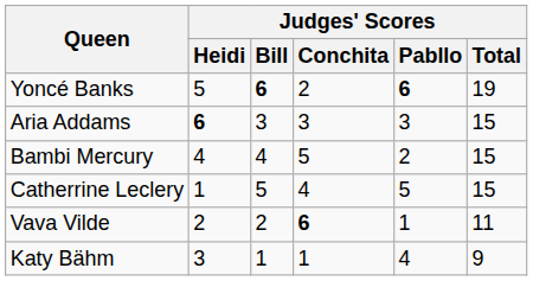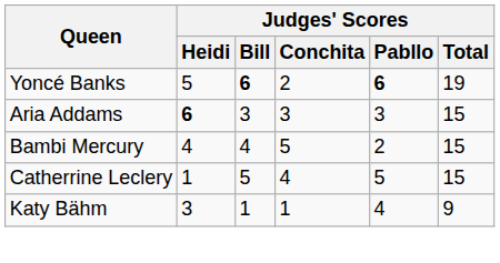- row: Vava Vilde | 2 | 2 | 6 | 1 | 11
